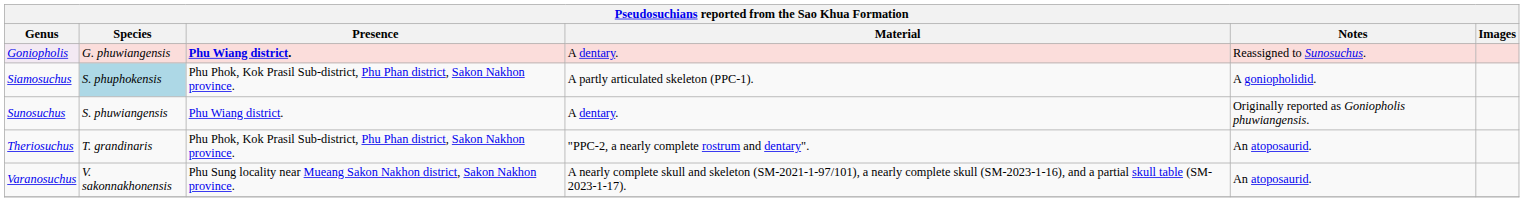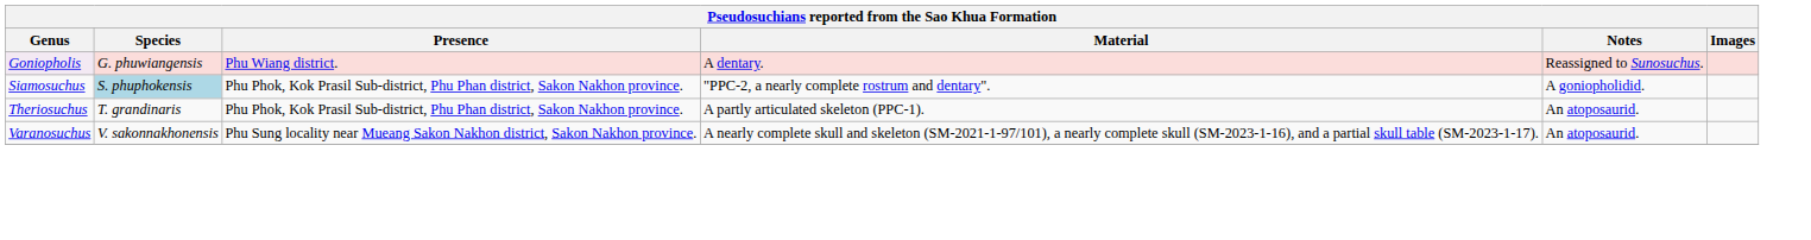Goniopholis | Presence: bold -> normal
Siamosuchus | Material: A partly articulated skeleton (PPC-1). -> "PPC-2, a nearly complete rostrum and dentary".
- row: Sunosuchus | S. phuwiangensis | Phu Wiang district. | A dentary. | Originally reported as Goniopholis phuwiangensis.
Theriosuchus | Material: "PPC-2, a nearly complete rostrum and dentary". -> A partly articulated skeleton (PPC-1).
